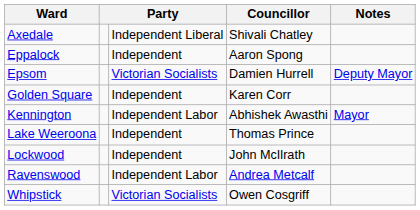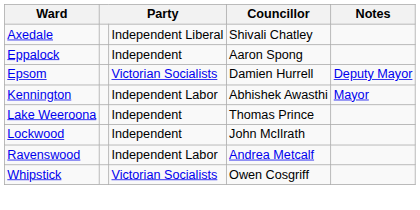- row: Golden Square | Independent | Karen Corr
